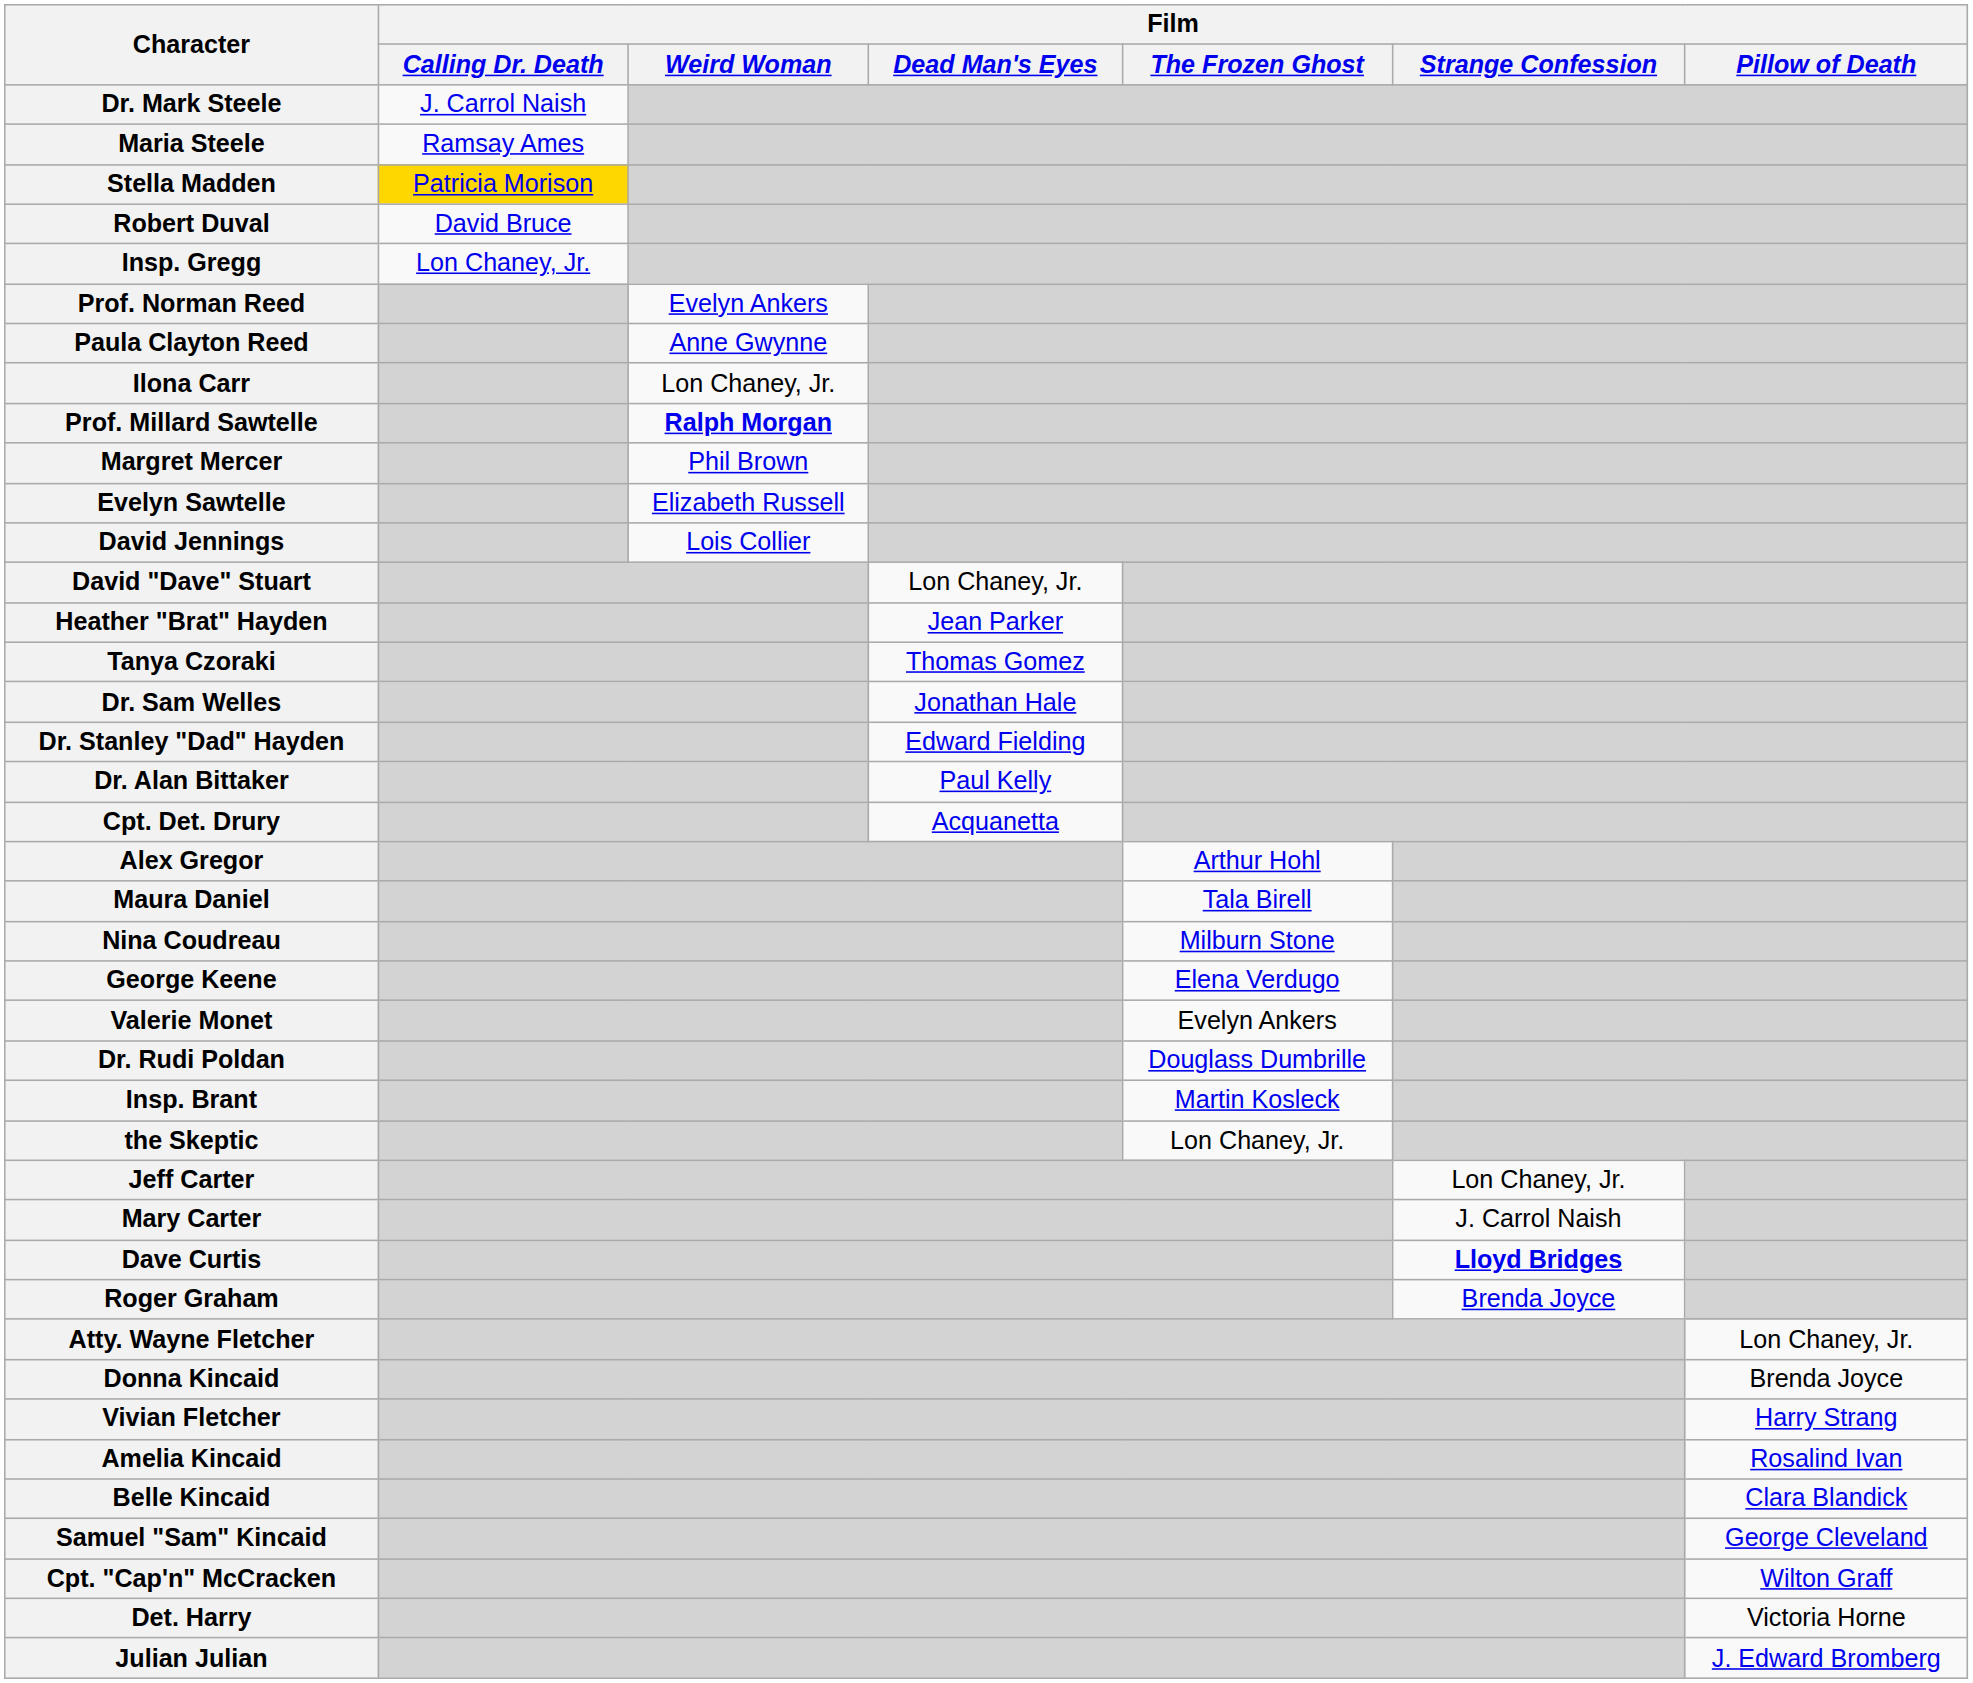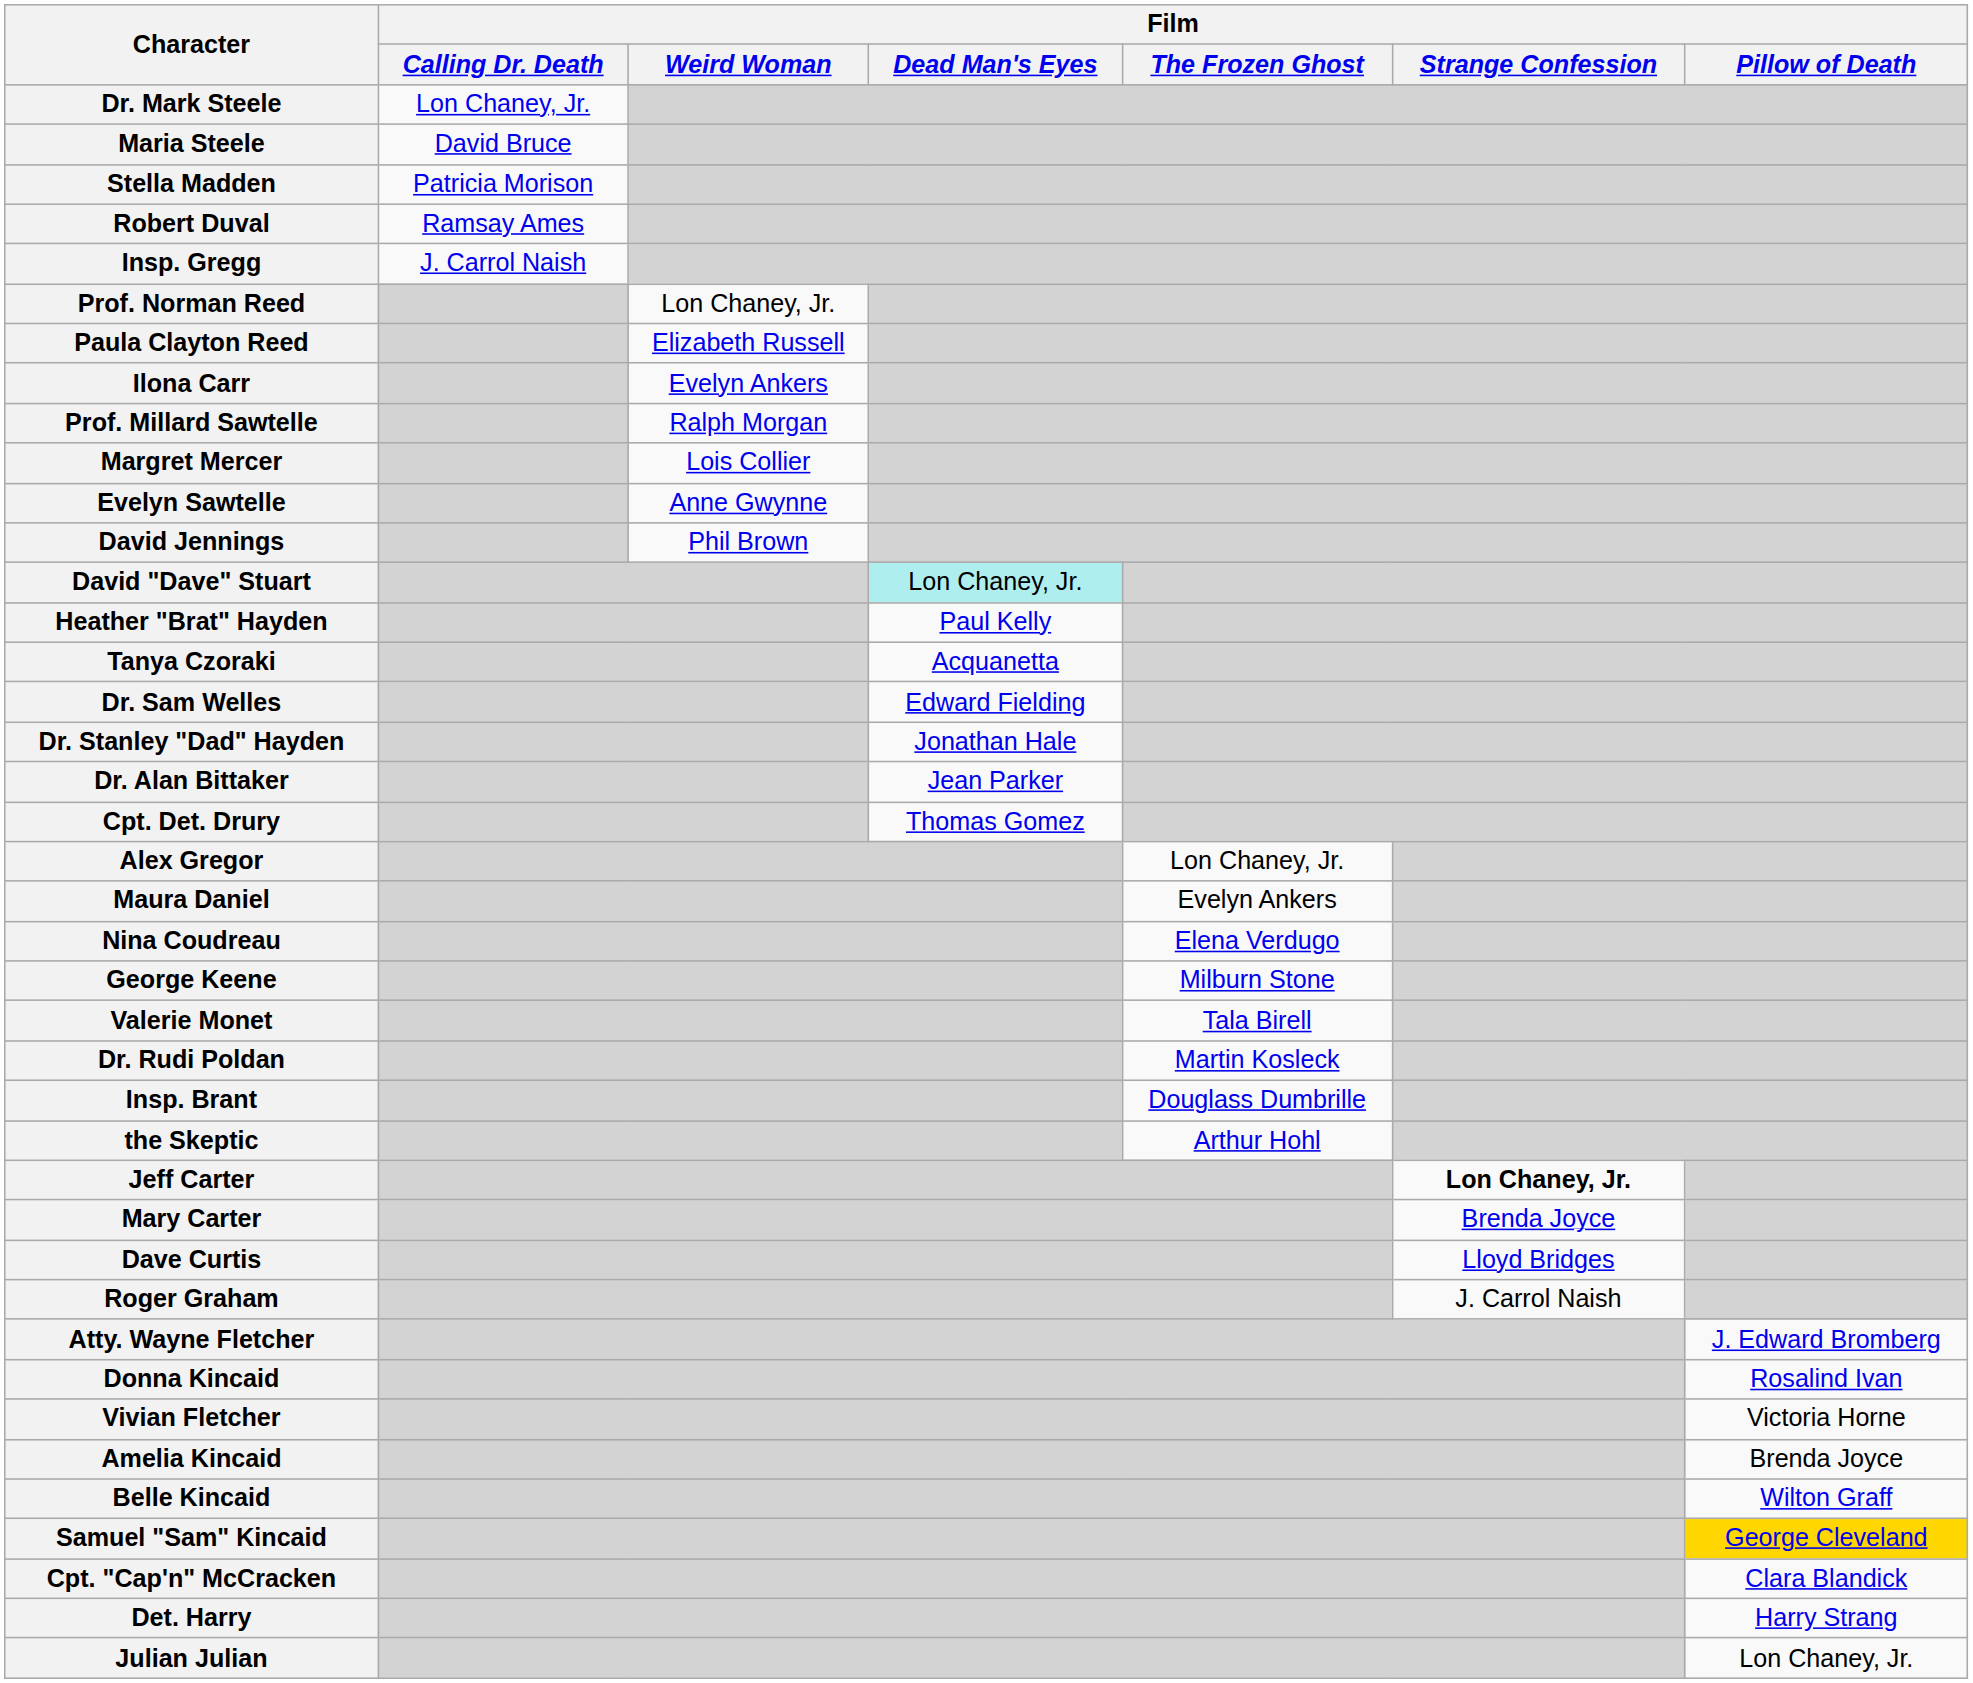Dr. Mark Steele | Film / Calling Dr. Death: J. Carrol Naish -> Lon Chaney, Jr.
Maria Steele | Film / Calling Dr. Death: Ramsay Ames -> David Bruce
Stella Madden | Film / Calling Dr. Death: gold background -> no background
Robert Duval | Film / Calling Dr. Death: David Bruce -> Ramsay Ames
Insp. Gregg | Film / Calling Dr. Death: Lon Chaney, Jr. -> J. Carrol Naish
Prof. Norman Reed | Film / Weird Woman: Evelyn Ankers -> Lon Chaney, Jr.
Paula Clayton Reed | Film / Weird Woman: Anne Gwynne -> Elizabeth Russell
Ilona Carr | Film / Weird Woman: Lon Chaney, Jr. -> Evelyn Ankers
Prof. Millard Sawtelle | Film / Weird Woman: bold -> normal
Margret Mercer | Film / Weird Woman: Phil Brown -> Lois Collier
Evelyn Sawtelle | Film / Weird Woman: Elizabeth Russell -> Anne Gwynne
David Jennings | Film / Weird Woman: Lois Collier -> Phil Brown
David "Dave" Stuart | Film / Dead Man's Eyes: no background -> paleturquoise background
Heather "Brat" Hayden | Film / Dead Man's Eyes: Jean Parker -> Paul Kelly
Tanya Czoraki | Film / Dead Man's Eyes: Thomas Gomez -> Acquanetta
Dr. Sam Welles | Film / Dead Man's Eyes: Jonathan Hale -> Edward Fielding
Dr. Stanley "Dad" Hayden | Film / Dead Man's Eyes: Edward Fielding -> Jonathan Hale
Dr. Alan Bittaker | Film / Dead Man's Eyes: Paul Kelly -> Jean Parker
Cpt. Det. Drury | Film / Dead Man's Eyes: Acquanetta -> Thomas Gomez
Alex Gregor | Film / The Frozen Ghost: Arthur Hohl -> Lon Chaney, Jr.
Maura Daniel | Film / The Frozen Ghost: Tala Birell -> Evelyn Ankers
Nina Coudreau | Film / The Frozen Ghost: Milburn Stone -> Elena Verdugo
George Keene | Film / The Frozen Ghost: Elena Verdugo -> Milburn Stone
Valerie Monet | Film / The Frozen Ghost: Evelyn Ankers -> Tala Birell
Dr. Rudi Poldan | Film / The Frozen Ghost: Douglass Dumbrille -> Martin Kosleck
Insp. Brant | Film / The Frozen Ghost: Martin Kosleck -> Douglass Dumbrille
the Skeptic | Film / The Frozen Ghost: Lon Chaney, Jr. -> Arthur Hohl
Jeff Carter | Film / Strange Confession: normal -> bold
Mary Carter | Film / Strange Confession: J. Carrol Naish -> Brenda Joyce
Dave Curtis | Film / Strange Confession: bold -> normal
Roger Graham | Film / Strange Confession: Brenda Joyce -> J. Carrol Naish
Atty. Wayne Fletcher | Film / Pillow of Death: Lon Chaney, Jr. -> J. Edward Bromberg
Donna Kincaid | Film / Pillow of Death: Brenda Joyce -> Rosalind Ivan
Vivian Fletcher | Film / Pillow of Death: Harry Strang -> Victoria Horne
Amelia Kincaid | Film / Pillow of Death: Rosalind Ivan -> Brenda Joyce
Belle Kincaid | Film / Pillow of Death: Clara Blandick -> Wilton Graff
Samuel "Sam" Kincaid | Film / Pillow of Death: no background -> gold background
Cpt. "Cap'n" McCracken | Film / Pillow of Death: Wilton Graff -> Clara Blandick
Det. Harry | Film / Pillow of Death: Victoria Horne -> Harry Strang
Julian Julian | Film / Pillow of Death: J. Edward Bromberg -> Lon Chaney, Jr.
